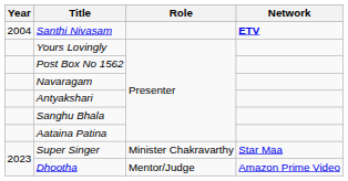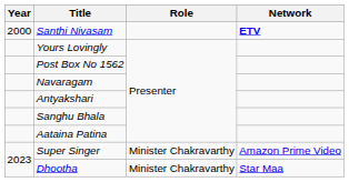Santhi Nivasam | Year: 2004 -> 2000
Super Singer | Network: Star Maa -> Amazon Prime Video
Dhootha | Role: Mentor/Judge -> Minister Chakravarthy
Dhootha | Network: Amazon Prime Video -> Star Maa
